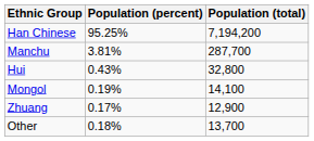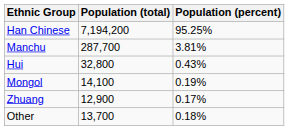columns swapped: Population (total) <-> Population (percent)
